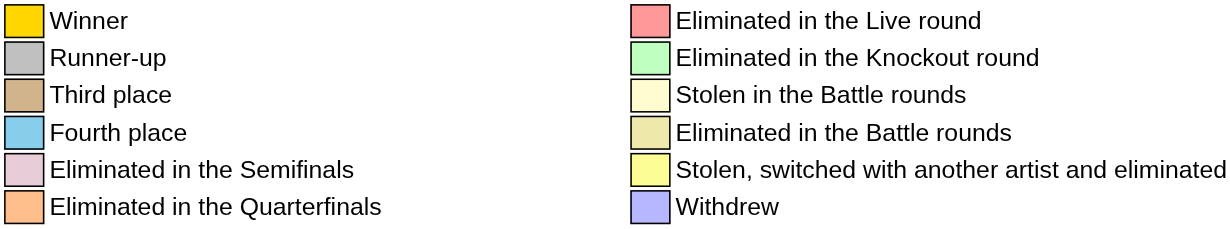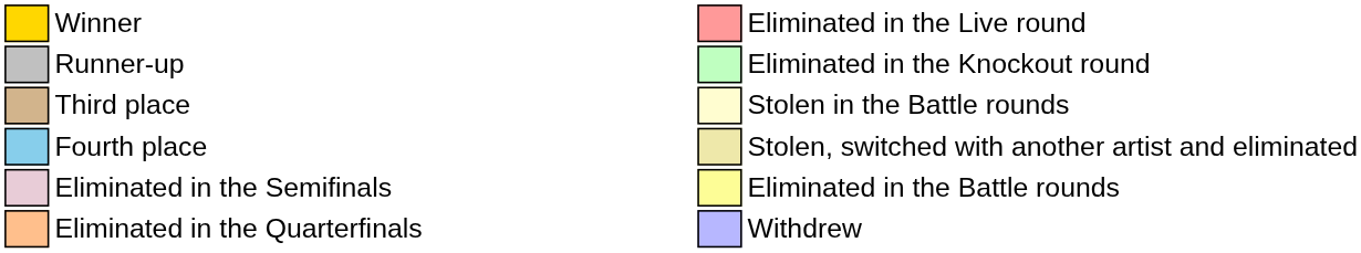Fourth place | column 10: Eliminated in the Battle rounds -> Stolen, switched with another artist and eliminated
Eliminated in the Semifinals | column 10: Stolen, switched with another artist and eliminated -> Eliminated in the Battle rounds
